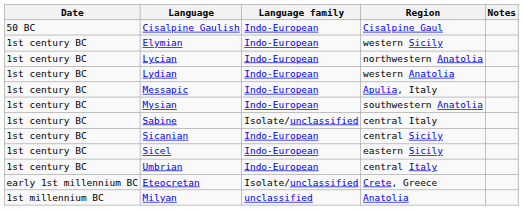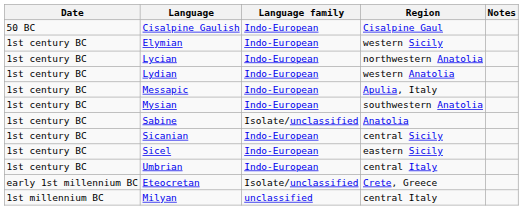Sabine | Region: central Italy -> Anatolia
Milyan | Region: Anatolia -> central Italy
